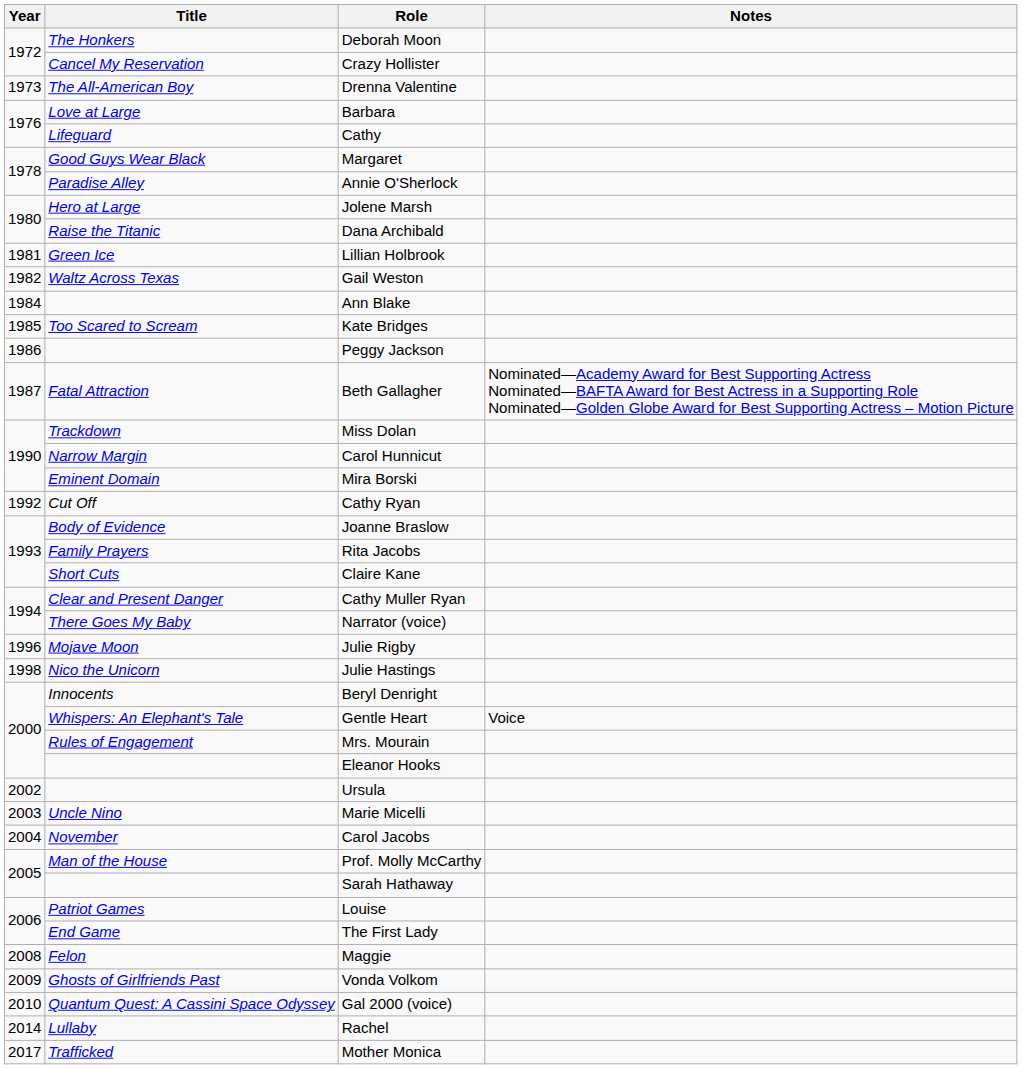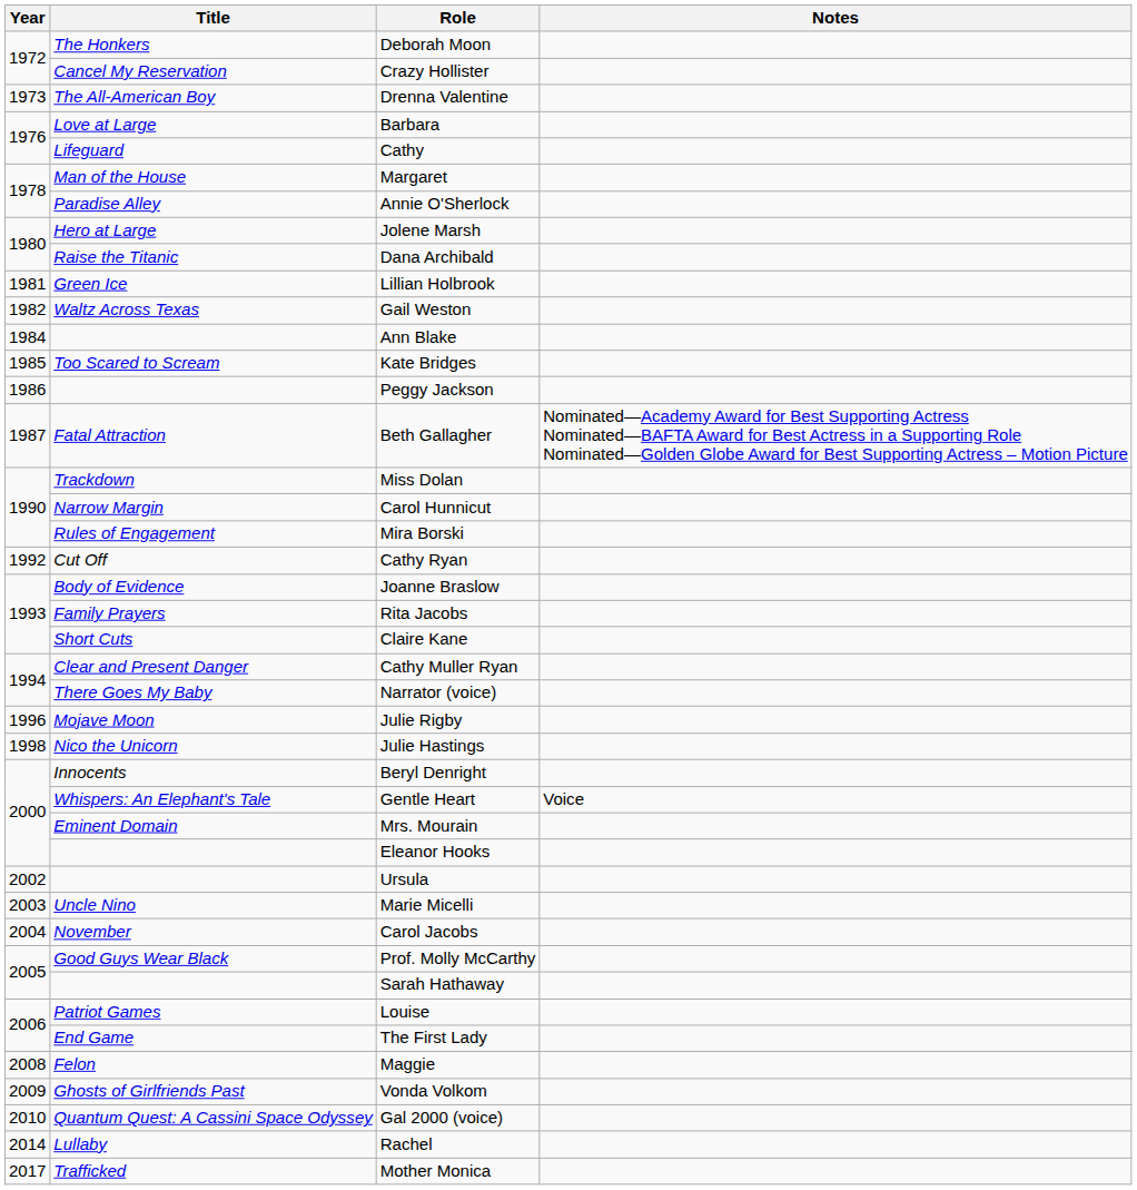Margaret | Title: Good Guys Wear Black -> Man of the House
Mira Borski | Title: Eminent Domain -> Rules of Engagement
Mrs. Mourain | Title: Rules of Engagement -> Eminent Domain
Prof. Molly McCarthy | Title: Man of the House -> Good Guys Wear Black
